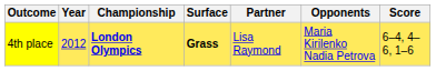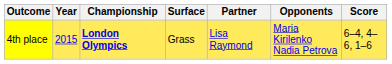4th place | Year: 2012 -> 2015
4th place | Surface: bold -> normal
